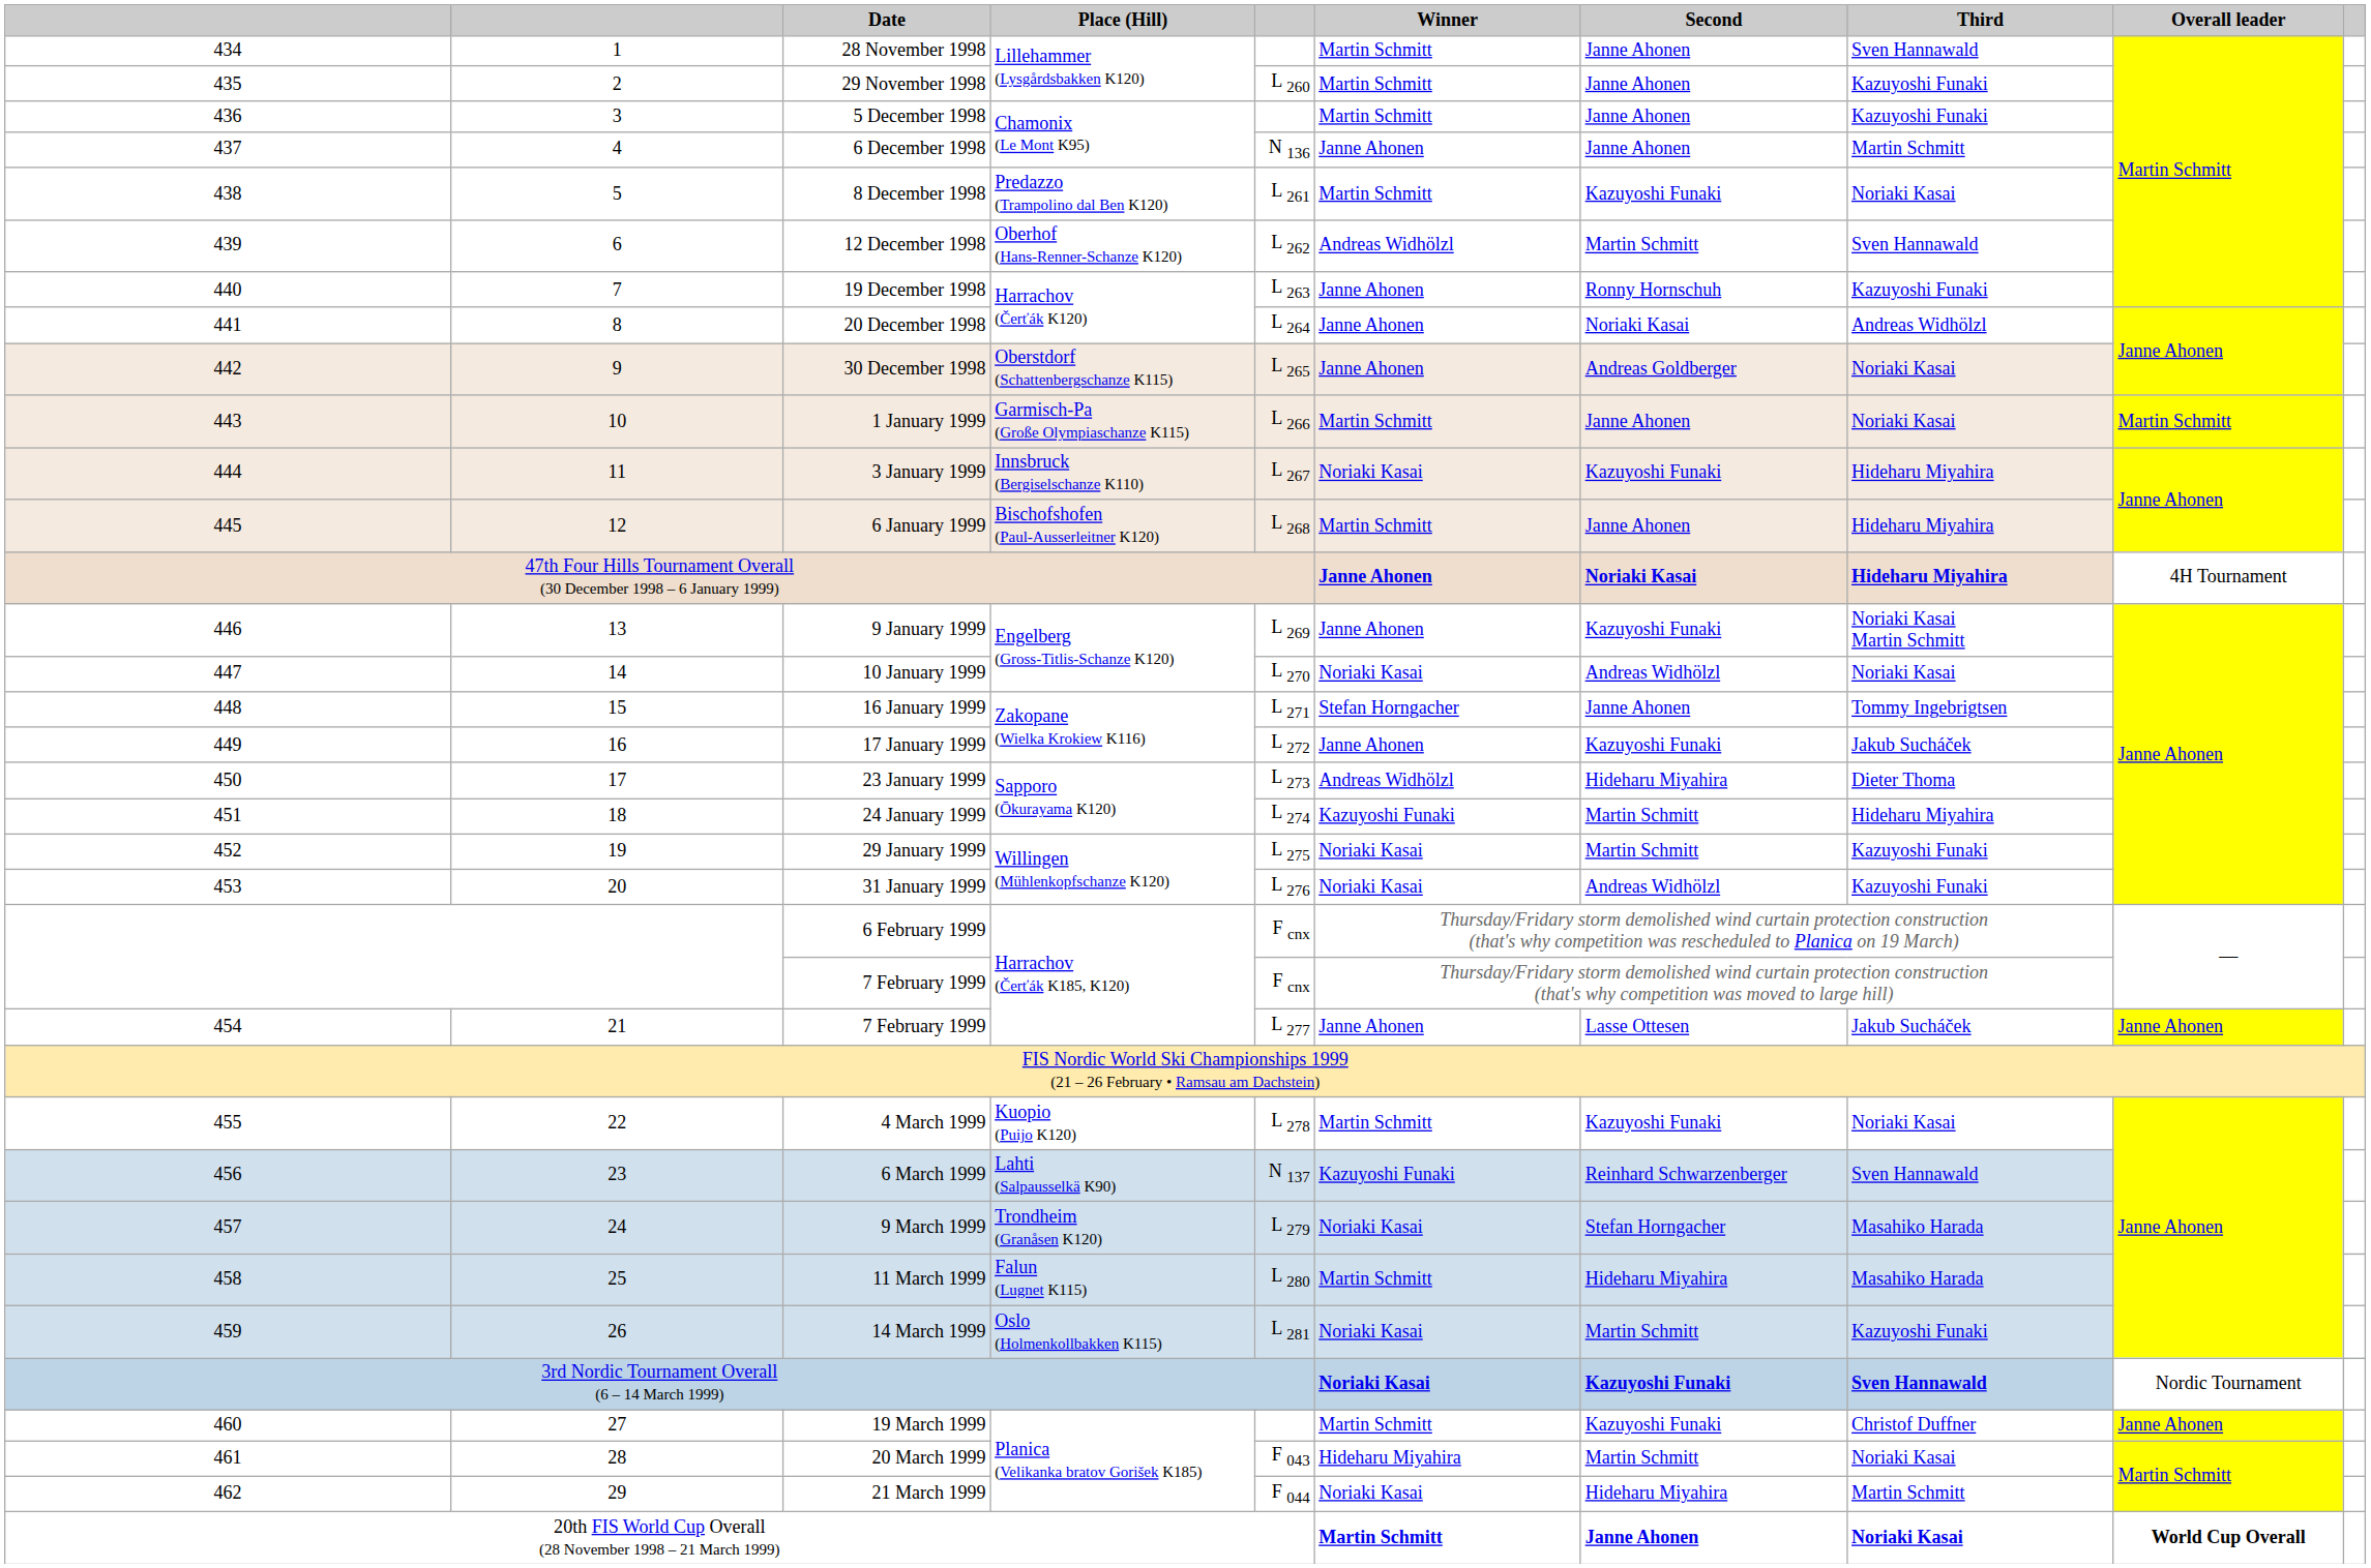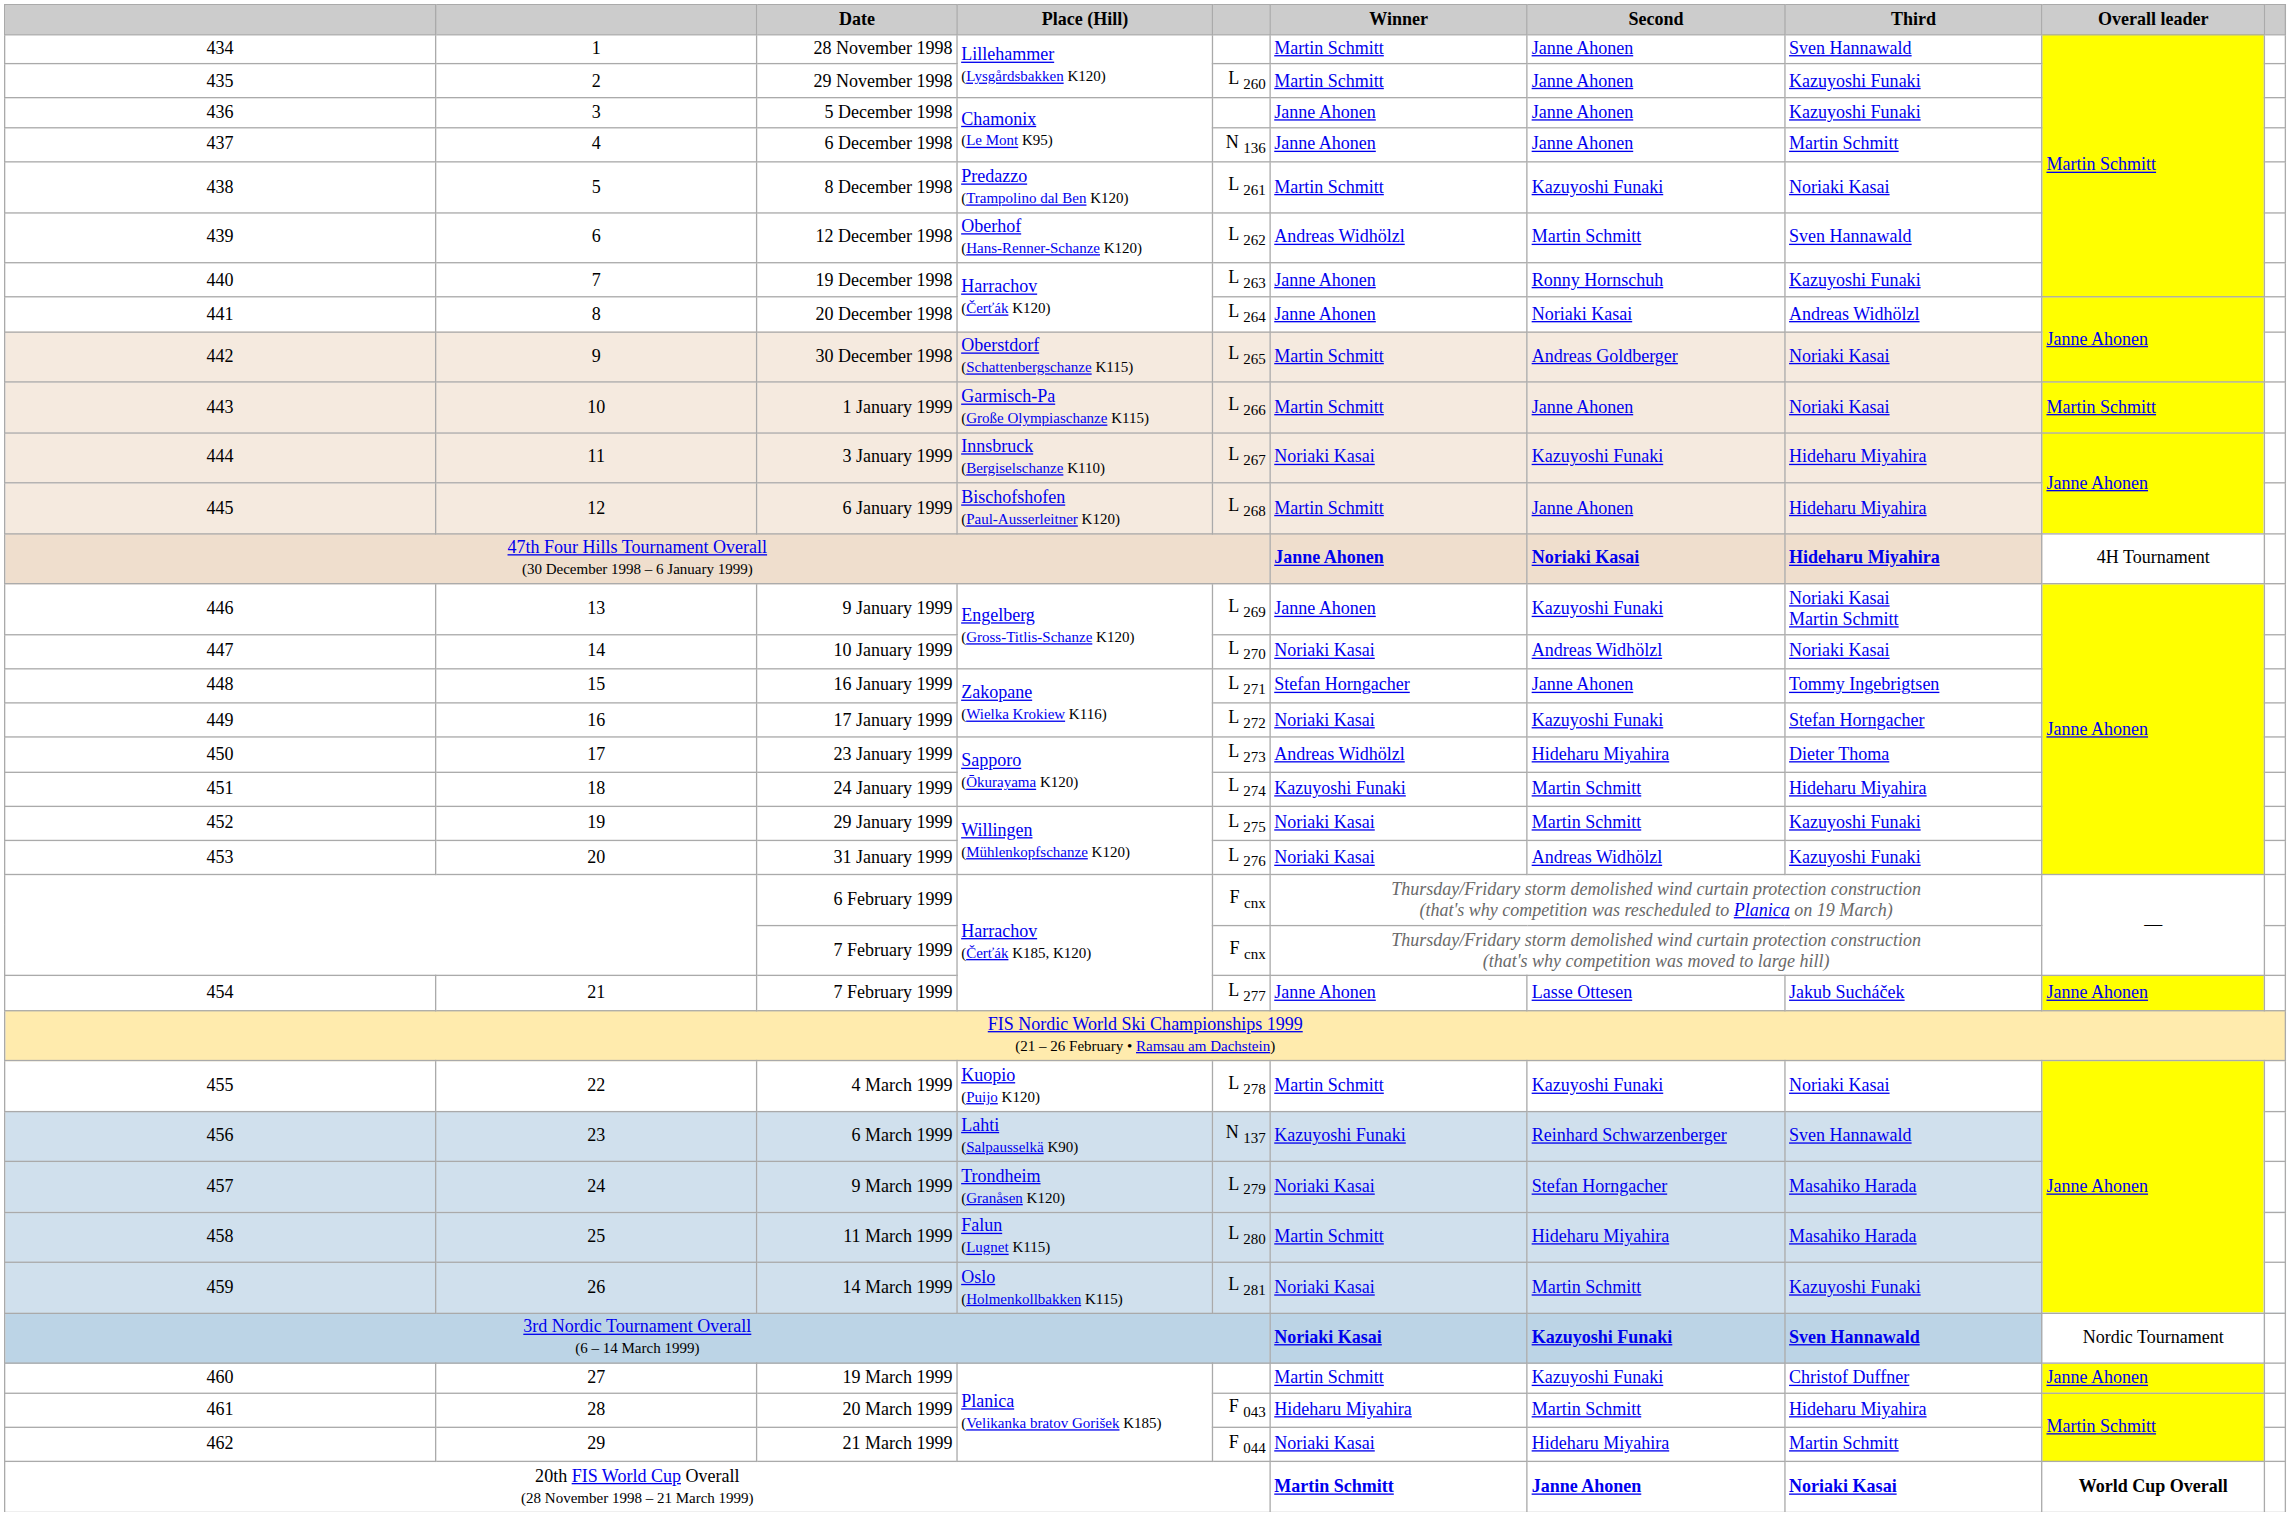5 December 1998 | Winner: Martin Schmitt -> Janne Ahonen
30 December 1998 | Winner: Janne Ahonen -> Martin Schmitt
17 January 1999 | Winner: Janne Ahonen -> Noriaki Kasai
17 January 1999 | Third: Jakub Sucháček -> Stefan Horngacher
20 March 1999 | Third: Noriaki Kasai -> Hideharu Miyahira
